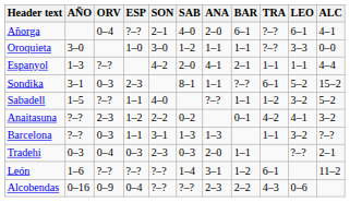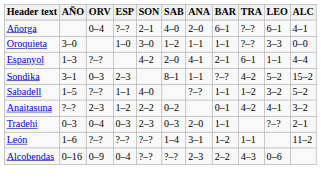Espanyol | TRA: 1–1 -> 6–1
Sondika | TRA: 6–1 -> 4–2
- row: Barcelona | ?–? | 0–3 | 1–1 | 3–1 | 1–3 | 1–3 | 1–1 | 3–2 | ?–?
León | TRA: 6–1 -> 1–1
